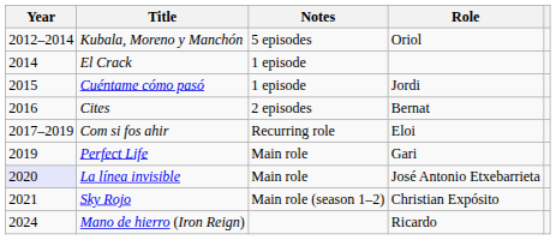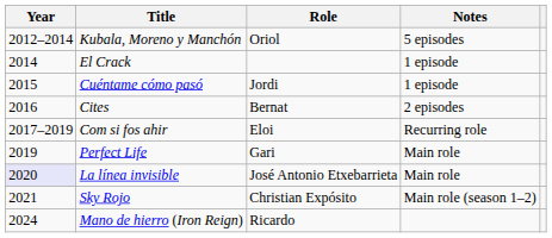columns swapped: Role <-> Notes
